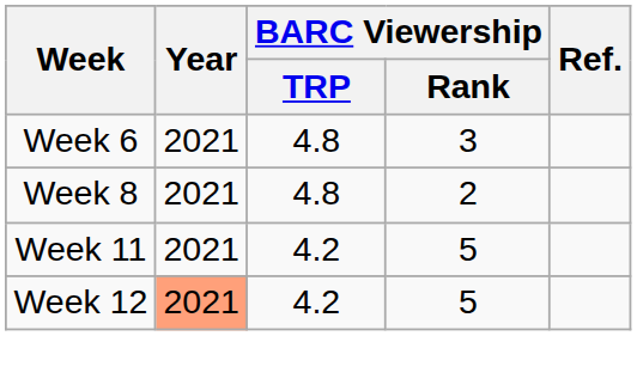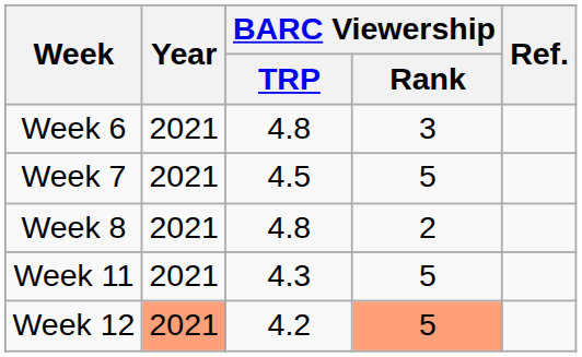+ row: Week 7 | 2021 | 4.5 | 5
Week 11 | BARC Viewership / TRP: 4.2 -> 4.3
Week 12 | BARC Viewership / Rank: no background -> lightsalmon background
